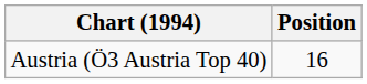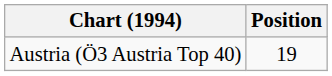Austria (Ö3 Austria Top 40) | Position: 16 -> 19
